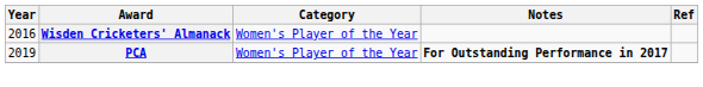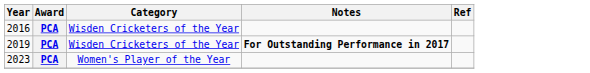2016 | Award: Wisden Cricketers' Almanack -> PCA
2016 | Category: Women's Player of the Year -> Wisden Cricketers of the Year
2019 | Category: Women's Player of the Year -> Wisden Cricketers of the Year
+ row: 2023 | PCA | Women's Player of the Year
